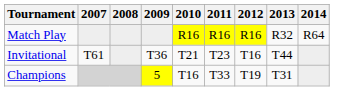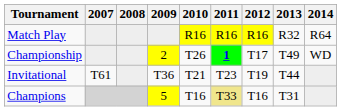+ row: Championship | 2 | T26 | 1 | T17 | T49 | WD
Invitational | 2012: T16 -> T19
Champions | 2011: no background -> khaki background
Champions | 2012: T19 -> T16
